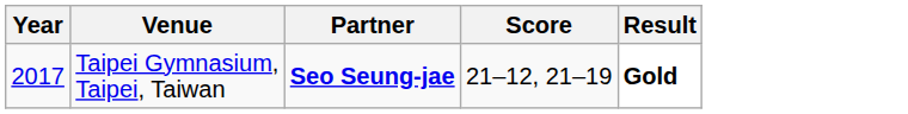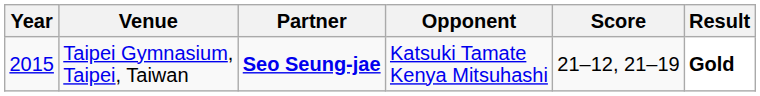+ column: Opponent | Katsuki Tamate Kenya Mitsuhashi
Taipei Gymnasium, Taipei, Taiwan | Year: 2017 -> 2015
